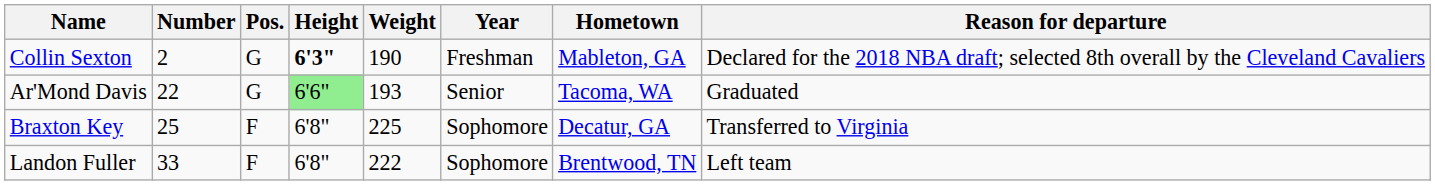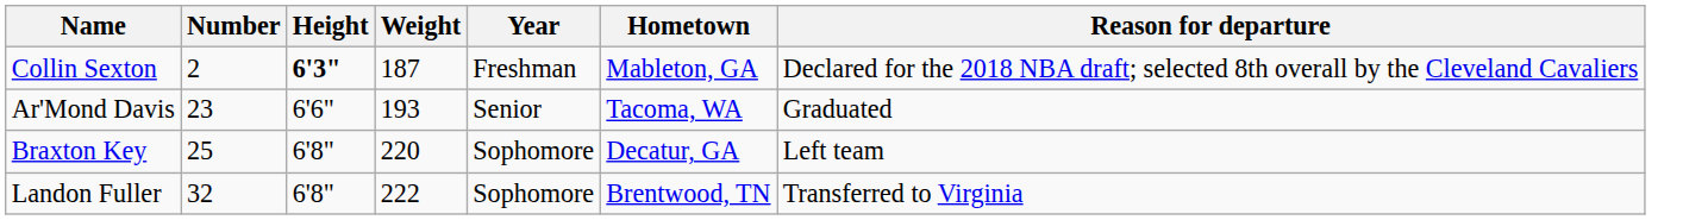- column: Pos. | G | G | F | F
Collin Sexton | Weight: 190 -> 187
Ar'Mond Davis | Number: 22 -> 23
Ar'Mond Davis | Height: lightgreen background -> no background
Braxton Key | Weight: 225 -> 220
Braxton Key | Reason for departure: Transferred to Virginia -> Left team
Landon Fuller | Number: 33 -> 32
Landon Fuller | Reason for departure: Left team -> Transferred to Virginia
